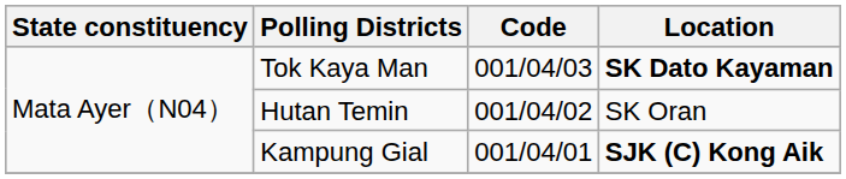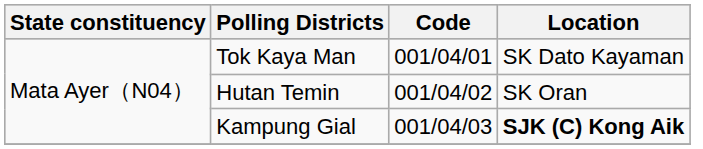Tok Kaya Man | Code: 001/04/03 -> 001/04/01
Tok Kaya Man | Location: bold -> normal
Kampung Gial | Code: 001/04/01 -> 001/04/03
